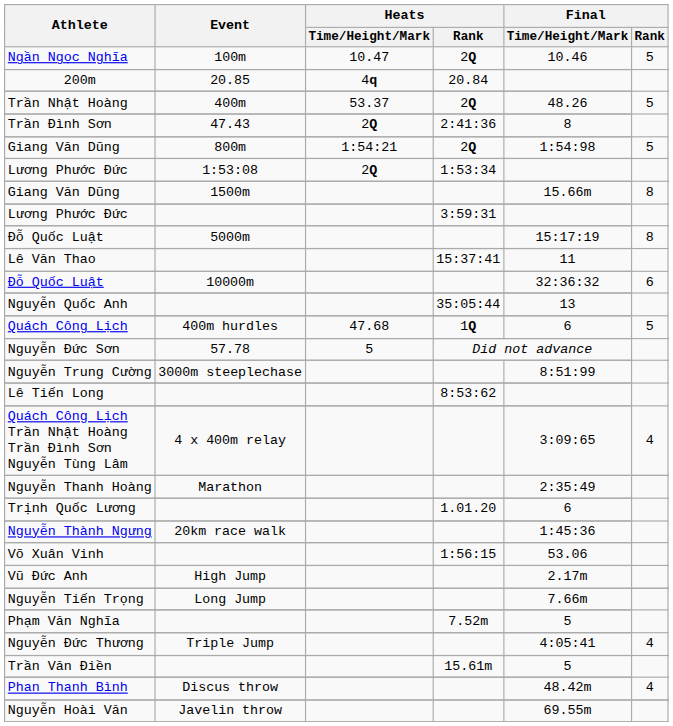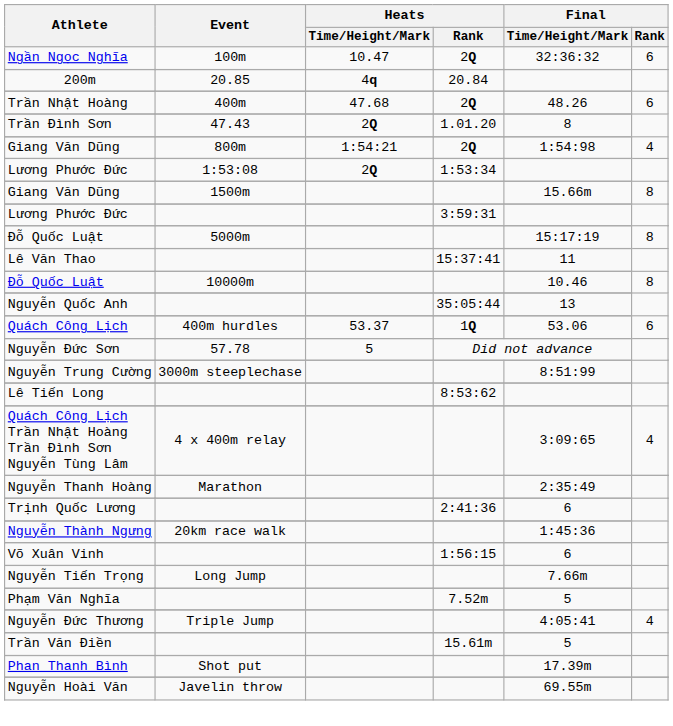Ngần Ngọc Nghĩa / 100m | Final / Time/Height/Mark: 10.46 -> 32:36:32
Ngần Ngọc Nghĩa / 100m | Final / Rank: 5 -> 6
Trần Nhật Hoàng | Heats / Time/Height/Mark: 53.37 -> 47.68
Trần Nhật Hoàng | Final / Rank: 5 -> 6
Trần Đình Sơn | Heats / Rank: 2:41:36 -> 1.01.20
Giang Văn Dũng / 800m | Final / Rank: 5 -> 4
Đỗ Quốc Luật / 10000m | Final / Time/Height/Mark: 32:36:32 -> 10.46
Đỗ Quốc Luật / 10000m | Final / Rank: 6 -> 8
Quách Công Lịch | Heats / Time/Height/Mark: 47.68 -> 53.37
Quách Công Lịch | Final / Time/Height/Mark: 6 -> 53.06
Quách Công Lịch | Final / Rank: 5 -> 6
Trịnh Quốc Lương | Heats / Rank: 1.01.20 -> 2:41:36
Võ Xuân Vinh | Final / Time/Height/Mark: 53.06 -> 6
- row: Vũ Đức Anh | High Jump | 2.17m
+ row: Phan Thanh Bình | Shot put | 17.39m
- row: Phan Thanh Bình | Discus throw | 48.42m | 4
